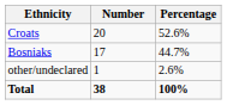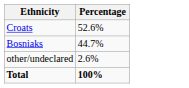- column: Number | 20 | 17 | 1 | 38
